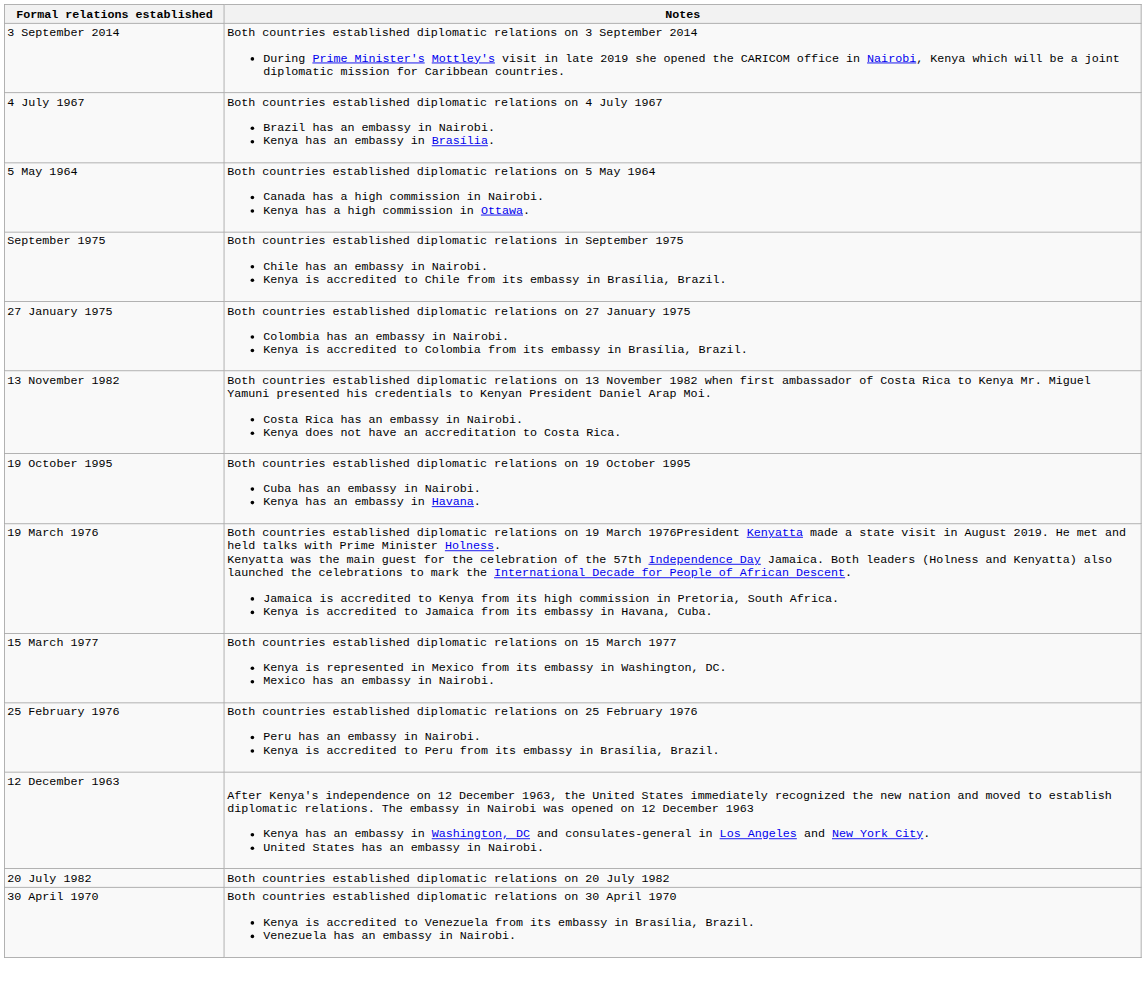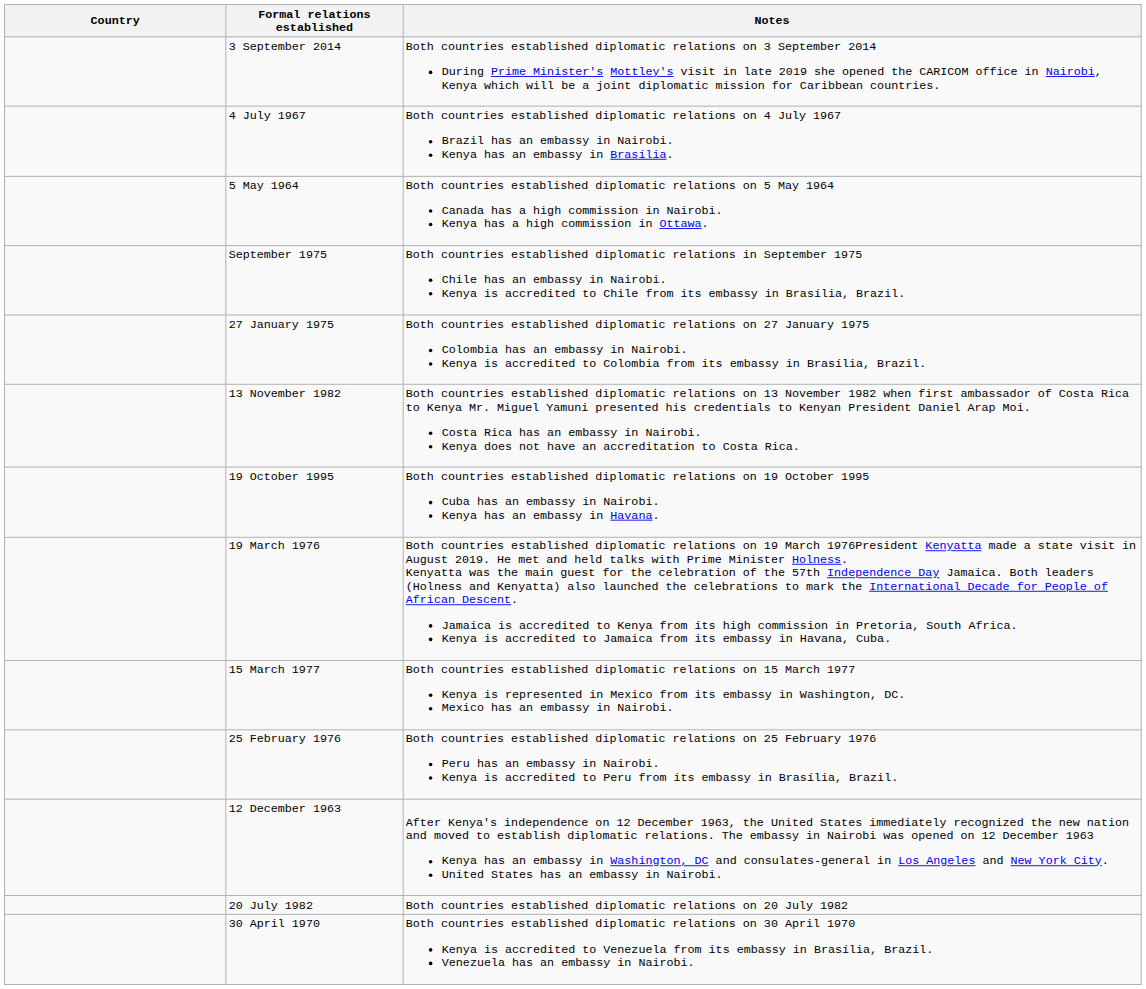+ column: Country
